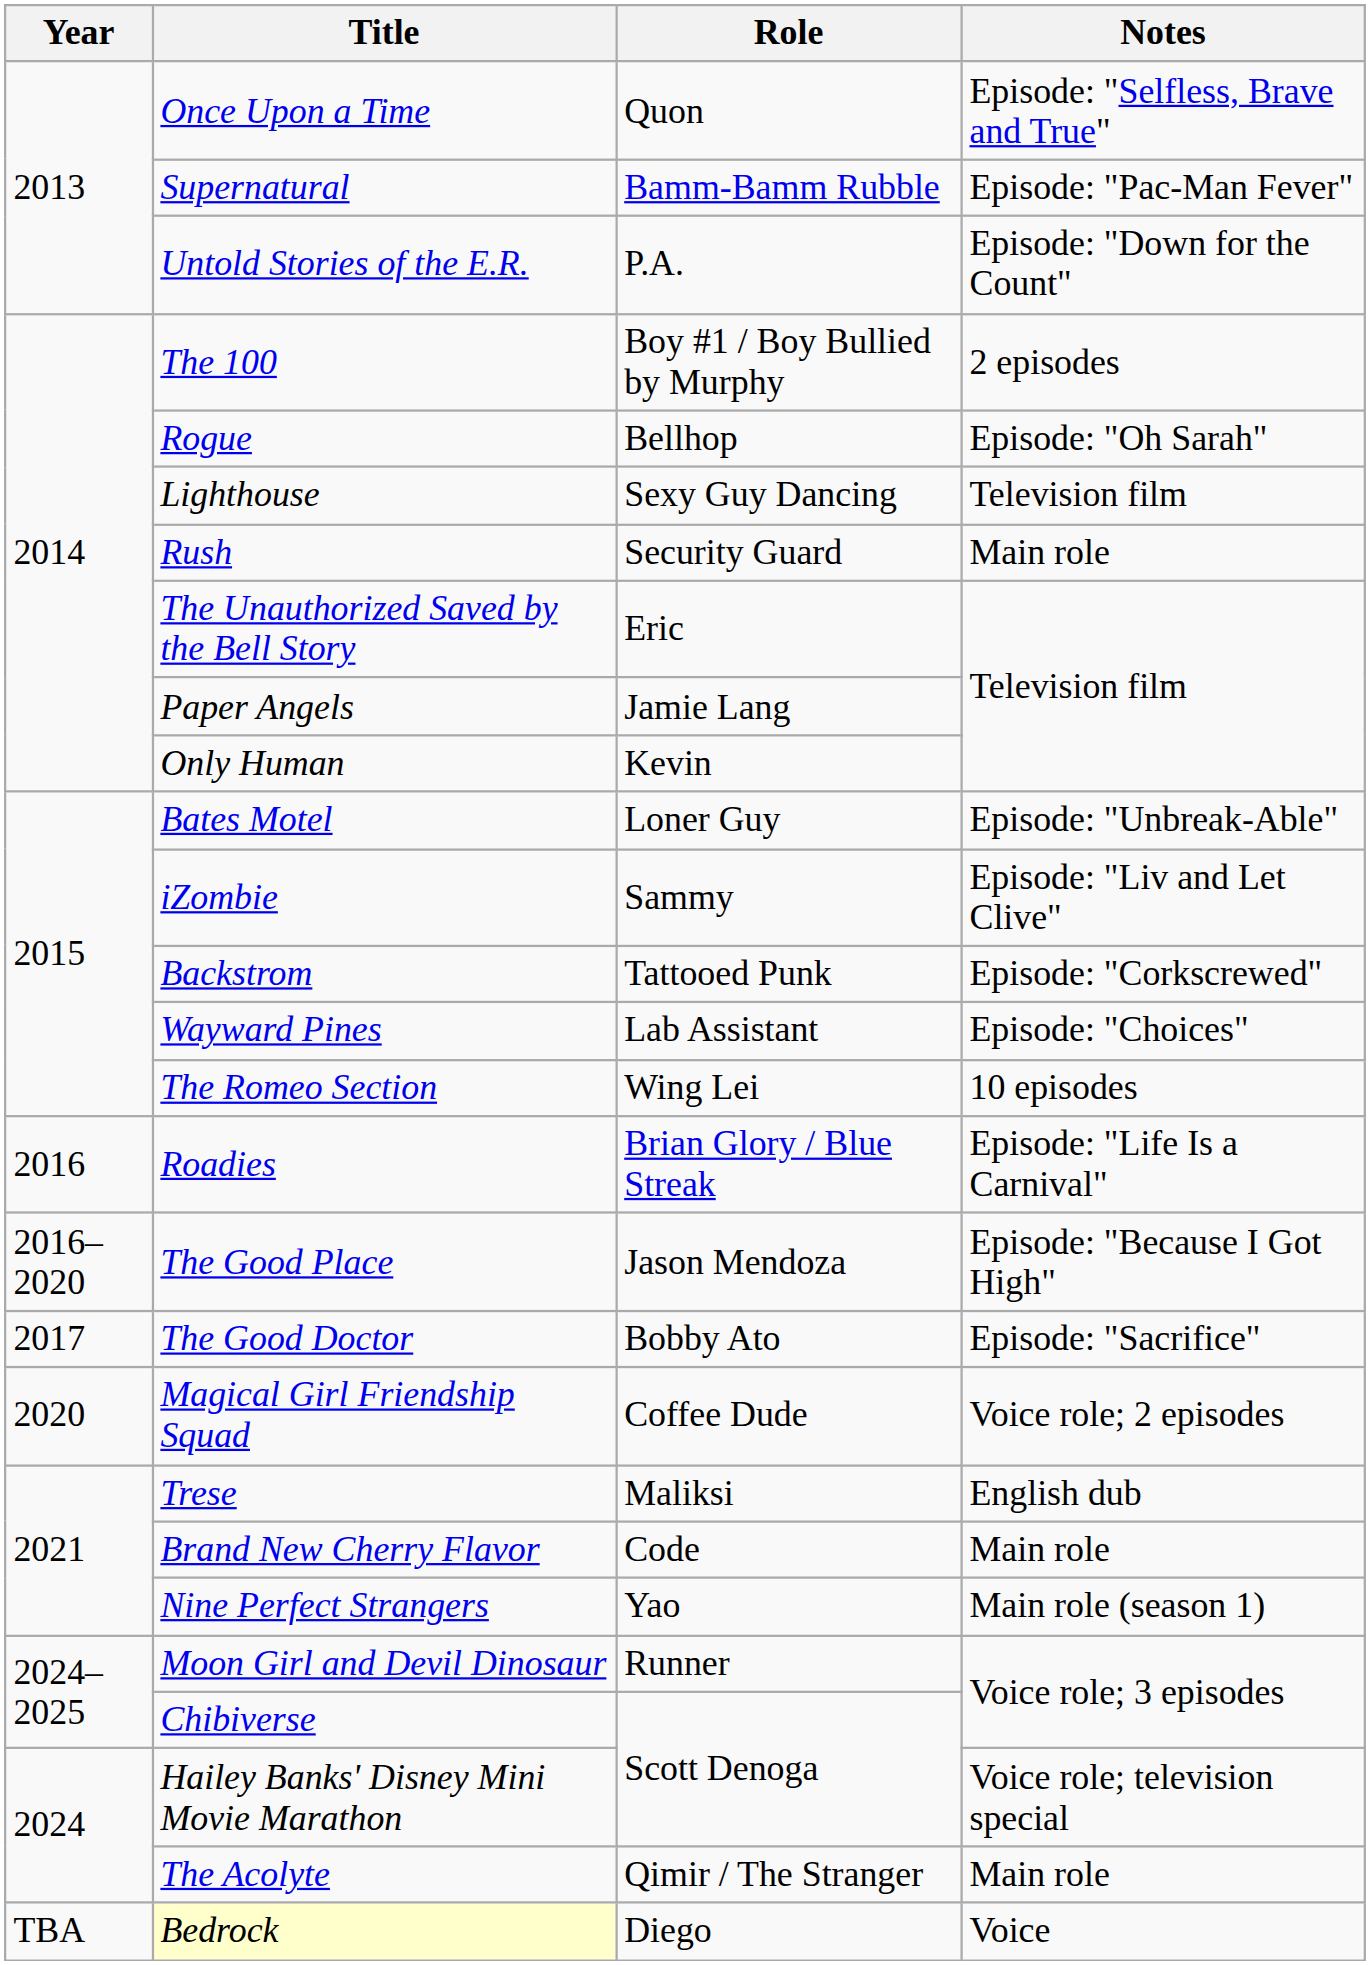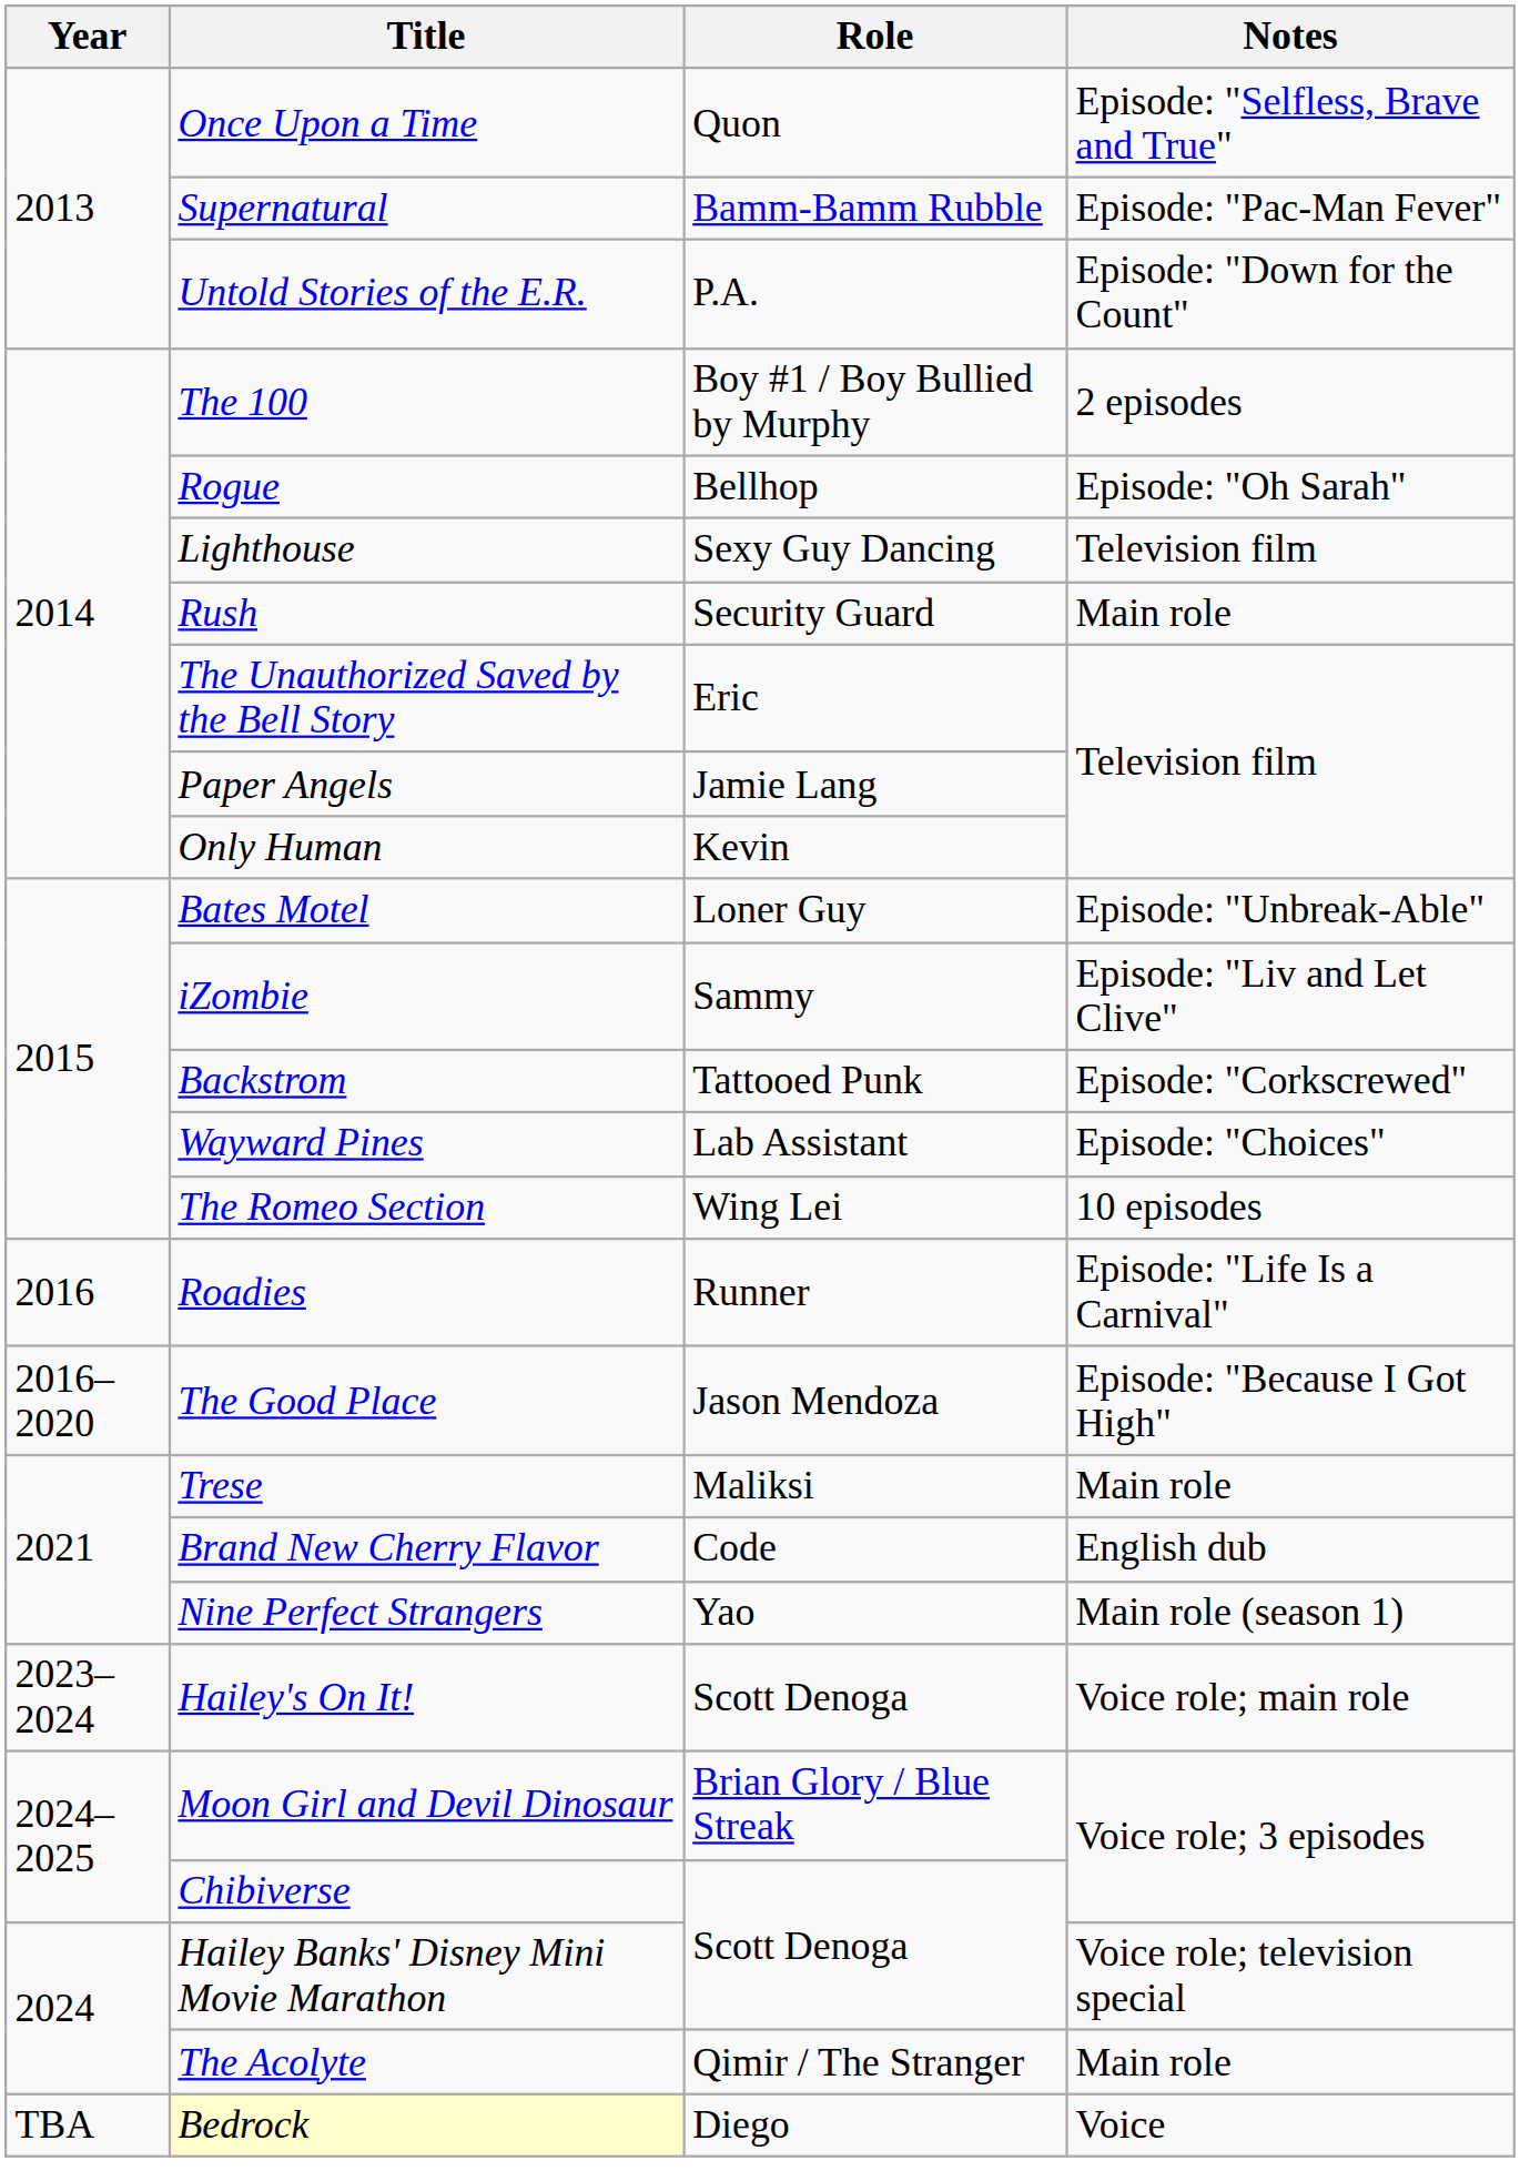Roadies | Role: Brian Glory / Blue Streak -> Runner
- row: 2017 | The Good Doctor | Bobby Ato | Episode: "Sacrifice"
- row: 2020 | Magical Girl Friendship Squad | Coffee Dude | Voice role; 2 episodes
Trese | Notes: English dub -> Main role
Brand New Cherry Flavor | Notes: Main role -> English dub
+ row: 2023–2024 | Hailey's On It! | Scott Denoga | Voice role; main role
Moon Girl and Devil Dinosaur | Role: Runner -> Brian Glory / Blue Streak
